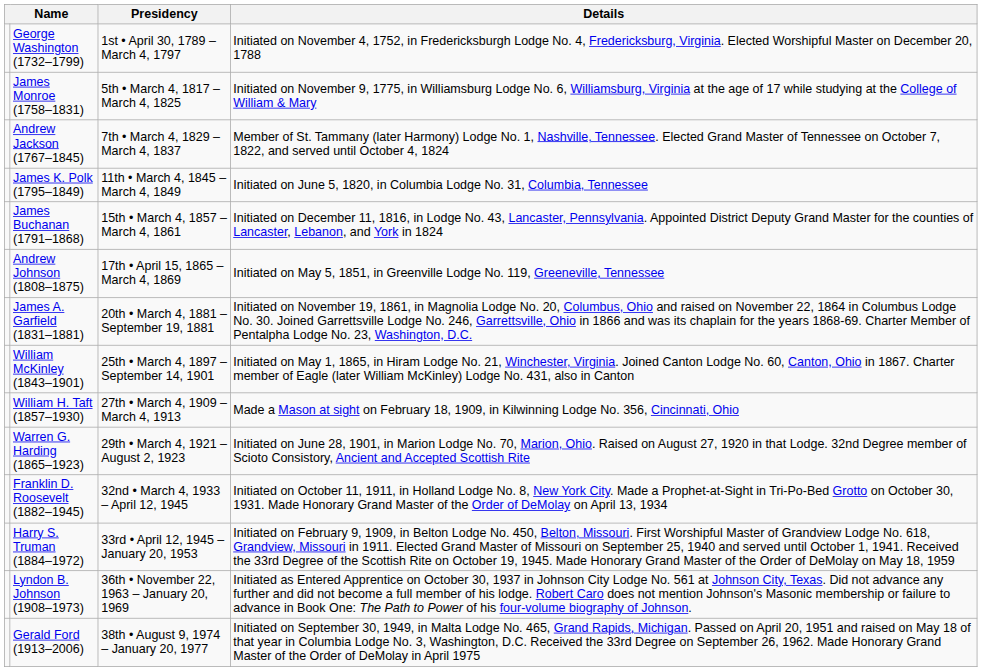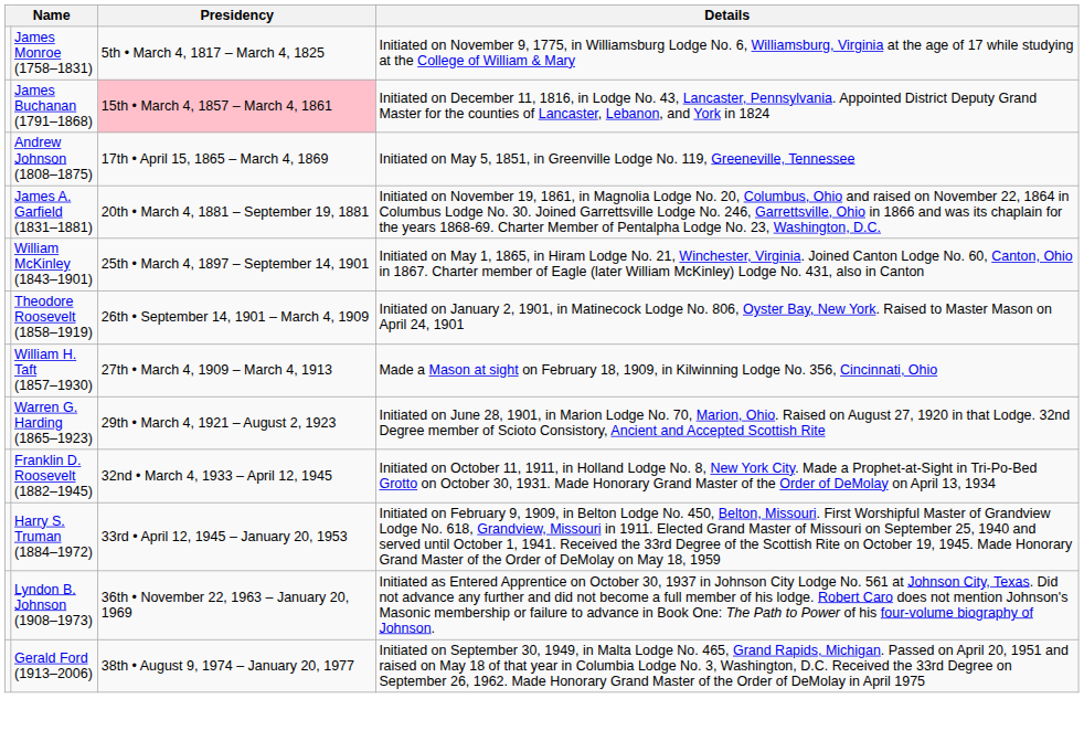- row: George Washington (1732–1799) | 1st • April 30, 1789 – March 4, 1797 | Initiated on November 4, 1752, in Fredericksburgh Lodge No. 4, Fredericksburg, Virginia. Elected Worshipful Master on December 20, 1788
- row: Andrew Jackson (1767–1845) | 7th • March 4, 1829 – March 4, 1837 | Member of St. Tammany (later Harmony) Lodge No. 1, Nashville, Tennessee. Elected Grand Master of Tennessee on October 7, 1822, and served until October 4, 1824
- row: James K. Polk (1795–1849) | 11th • March 4, 1845 – March 4, 1849 | Initiated on June 5, 1820, in Columbia Lodge No. 31, Columbia, Tennessee
James Buchanan (1791–1868) | Presidency: no background -> pink background
+ row: Theodore Roosevelt (1858–1919) | 26th • September 14, 1901 – March 4, 1909 | Initiated on January 2, 1901, in Matinecock Lodge No. 806, Oyster Bay, New York. Raised to Master Mason on April 24, 1901
